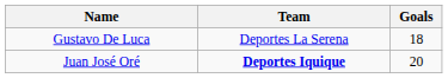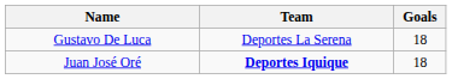Juan José Oré | Goals: 20 -> 18
